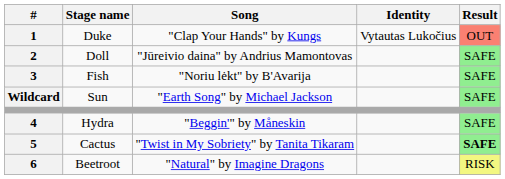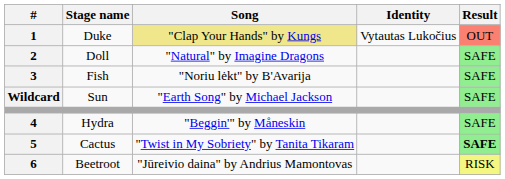Duke | Song: no background -> khaki background
Doll | Song: "Jūreivio daina" by Andrius Mamontovas -> "Natural" by Imagine Dragons
Beetroot | Song: "Natural" by Imagine Dragons -> "Jūreivio daina" by Andrius Mamontovas
